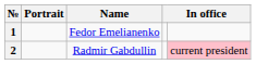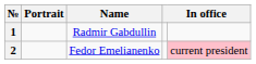1 | Name: Fedor Emelianenko -> Radmir Gabdullin
2 | Name: Radmir Gabdullin -> Fedor Emelianenko
